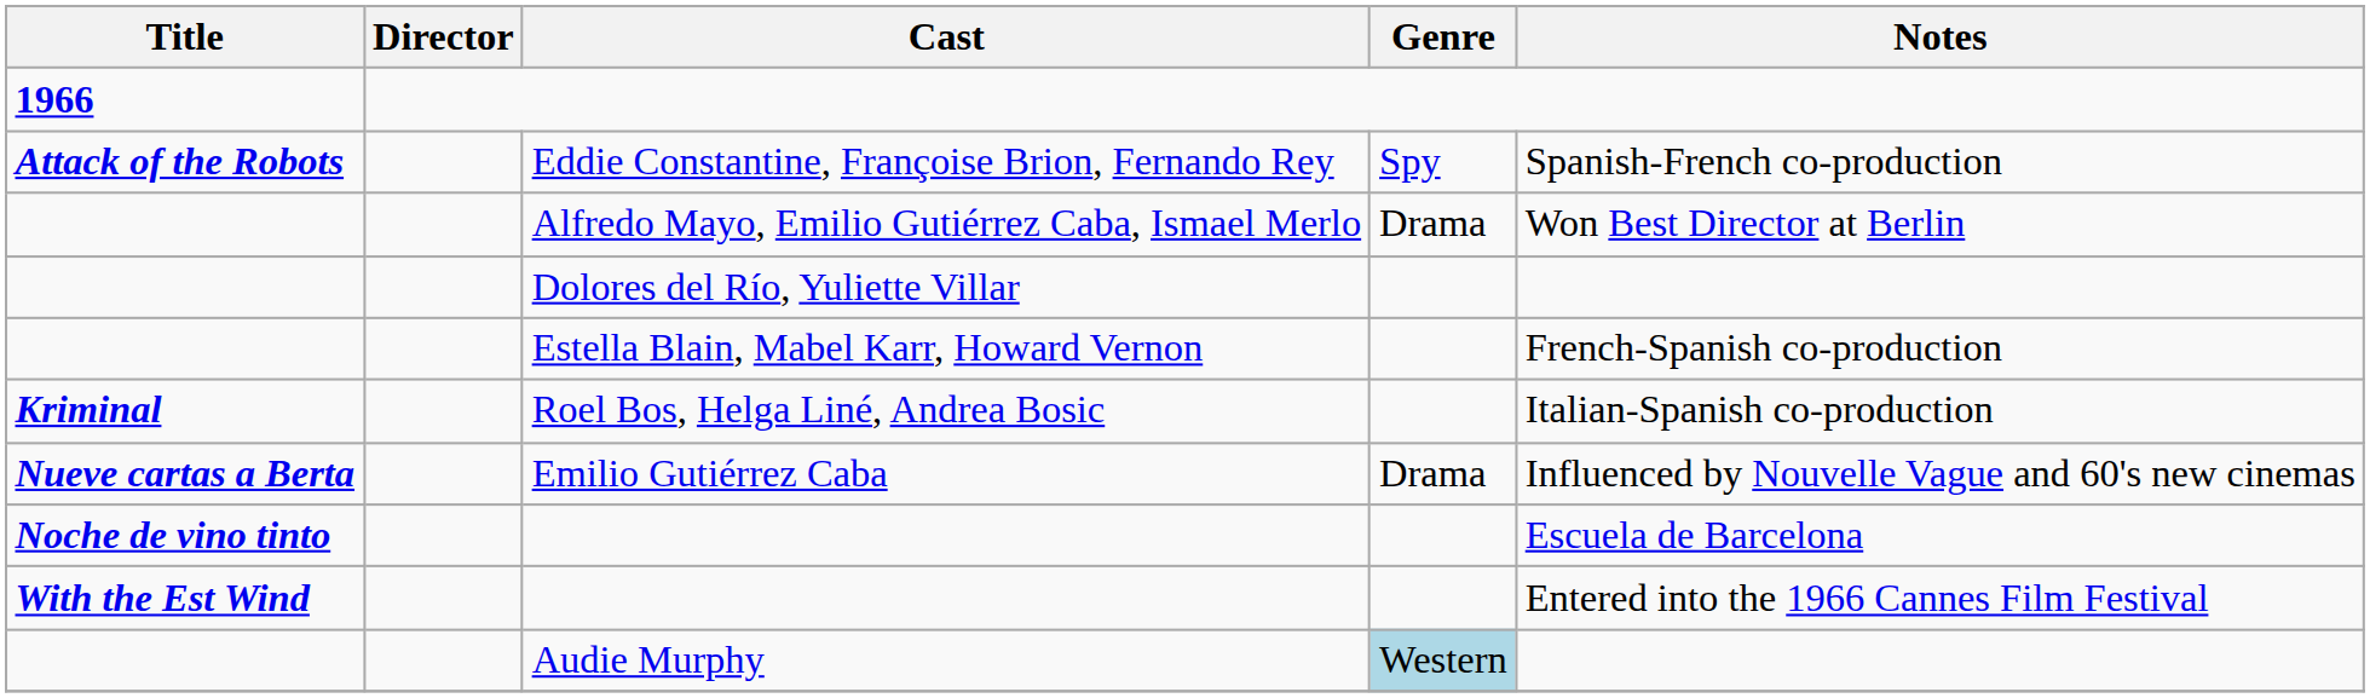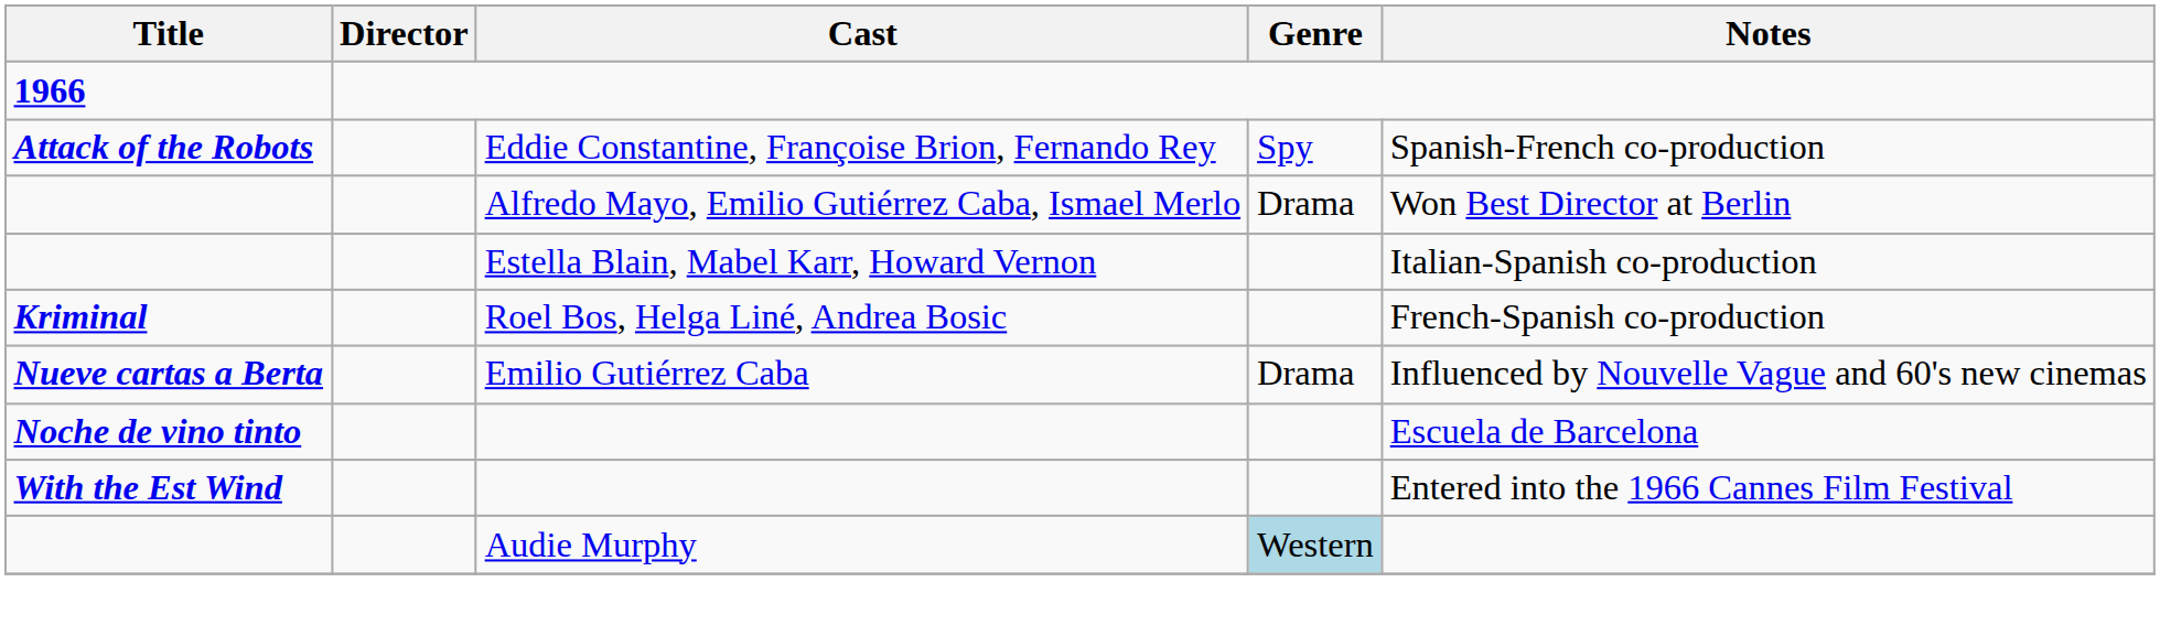- row: Dolores del Río, Yuliette Villar
Estella Blain, Mabel Karr, Howard Vernon | Notes: French-Spanish co-production -> Italian-Spanish co-production
Roel Bos, Helga Liné, Andrea Bosic | Notes: Italian-Spanish co-production -> French-Spanish co-production
